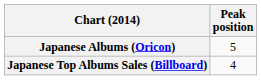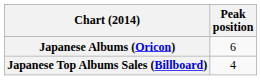Japanese Albums (Oricon) | Peak position: 5 -> 6
